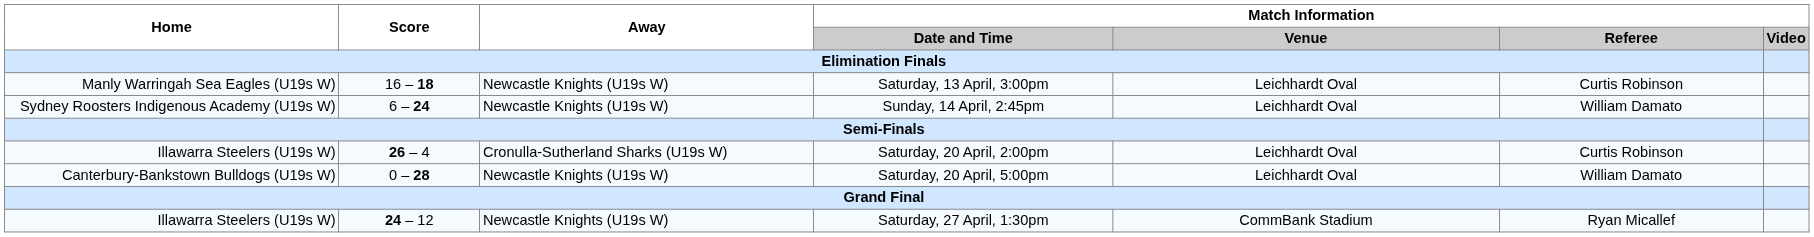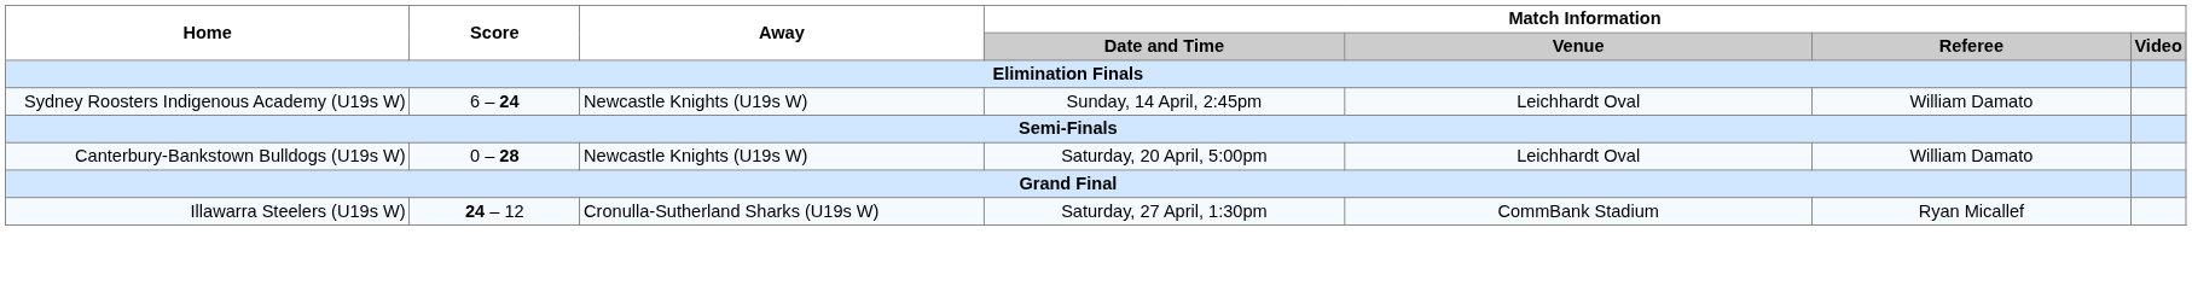- row: Manly Warringah Sea Eagles (U19s W) | 16 – 18 | Newcastle Knights (U19s W) | Saturday, 13 April, 3:00pm | Leichhardt Oval | Curtis Robinson
- row: Illawarra Steelers (U19s W) | 26 – 4 | Cronulla-Sutherland Sharks (U19s W) | Saturday, 20 April, 2:00pm | Leichhardt Oval | Curtis Robinson
Saturday, 27 April, 1:30pm | Away: Newcastle Knights (U19s W) -> Cronulla-Sutherland Sharks (U19s W)
